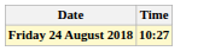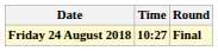+ column: Round | Final
